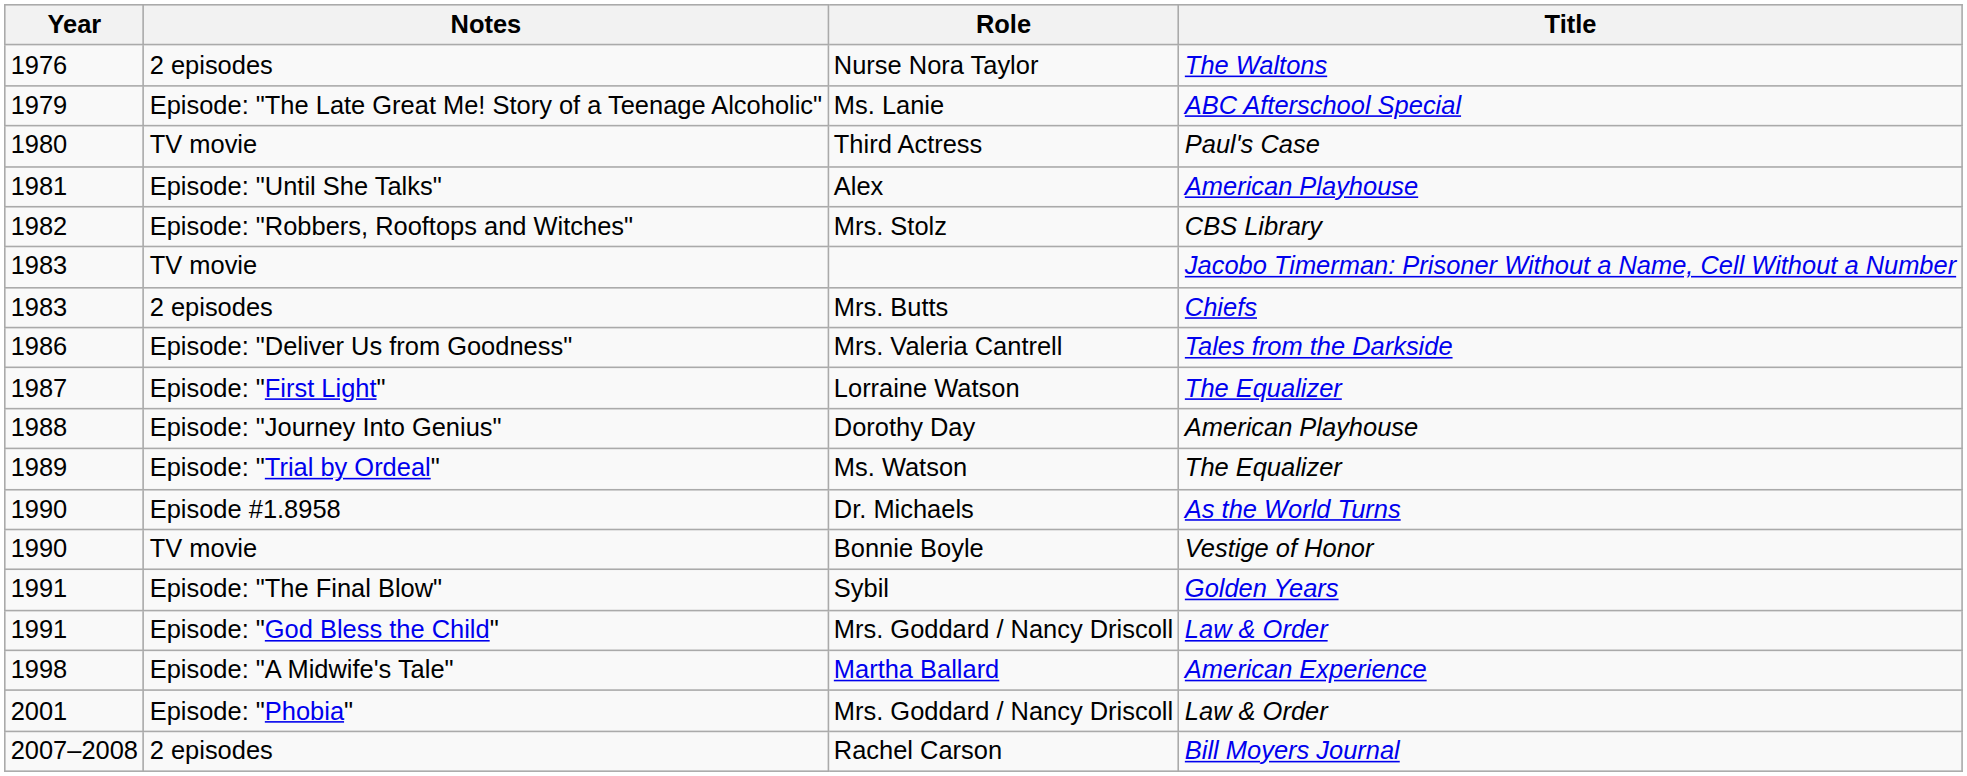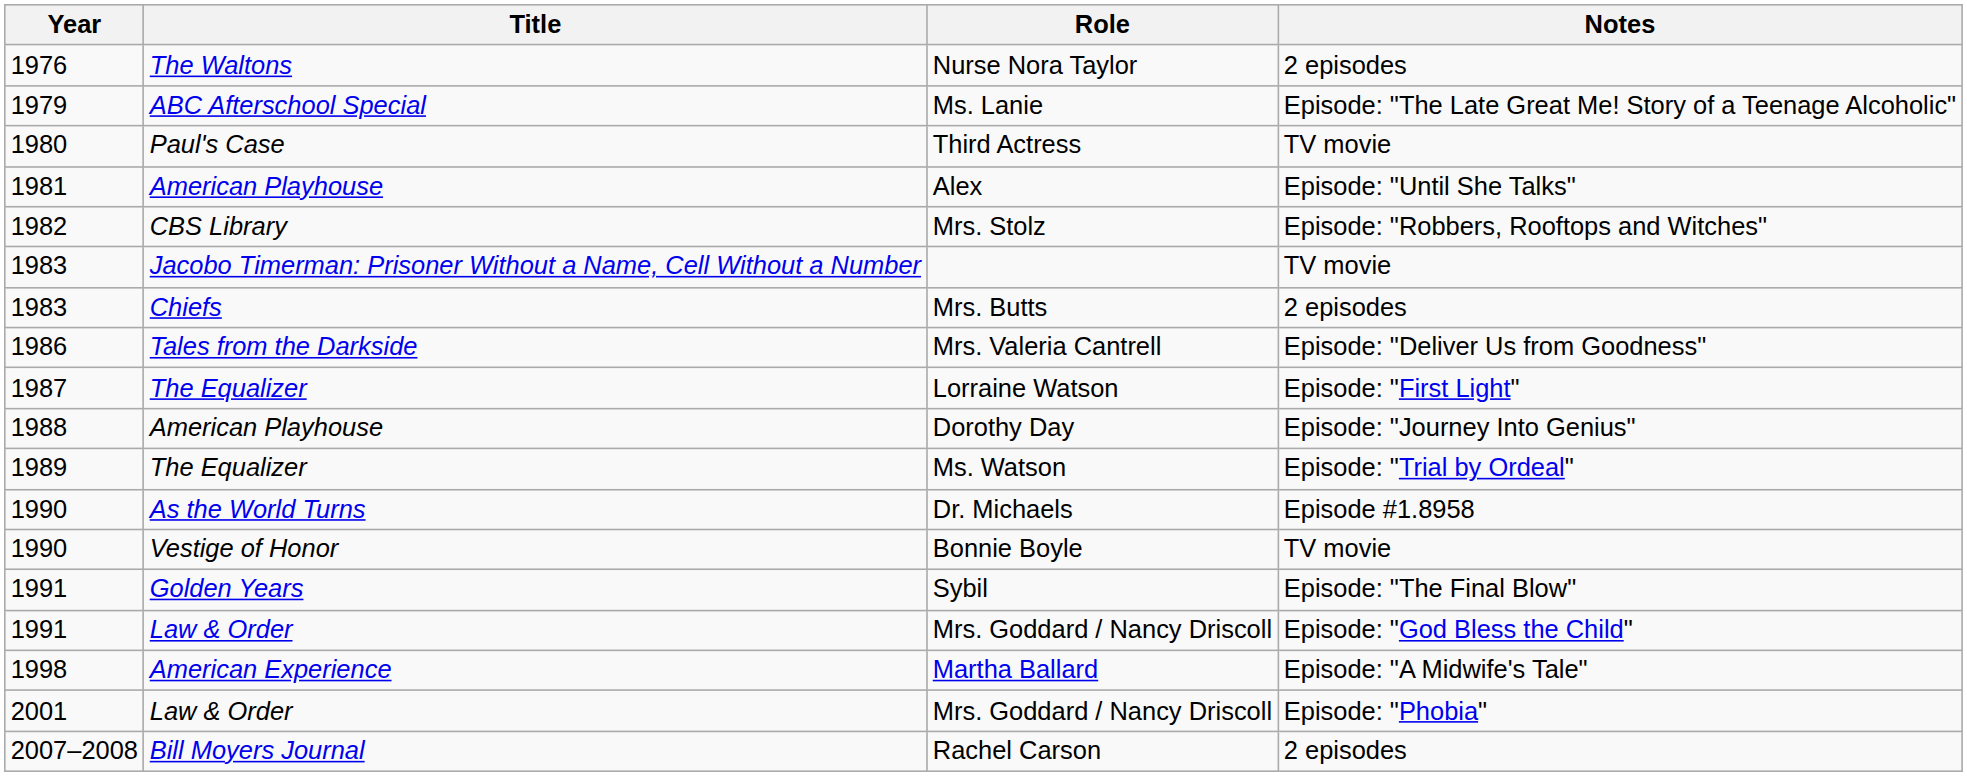columns swapped: Title <-> Notes
